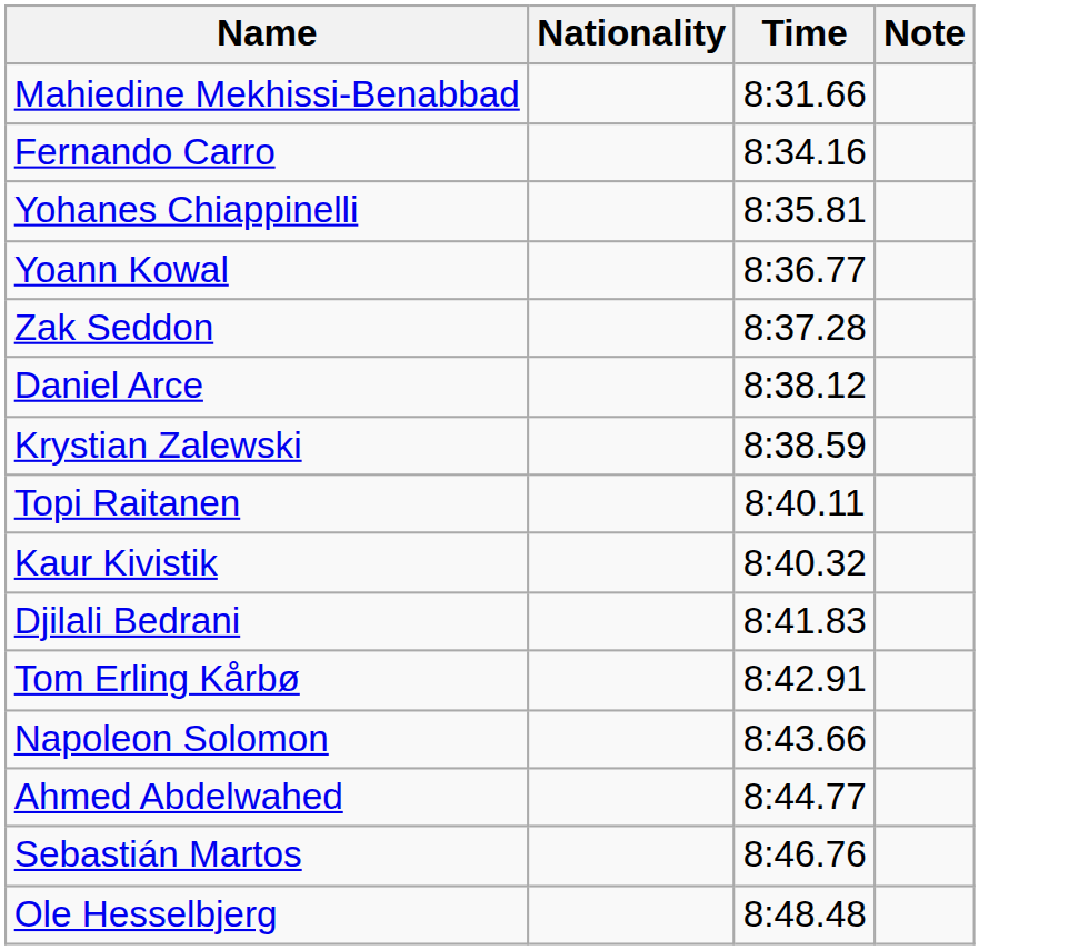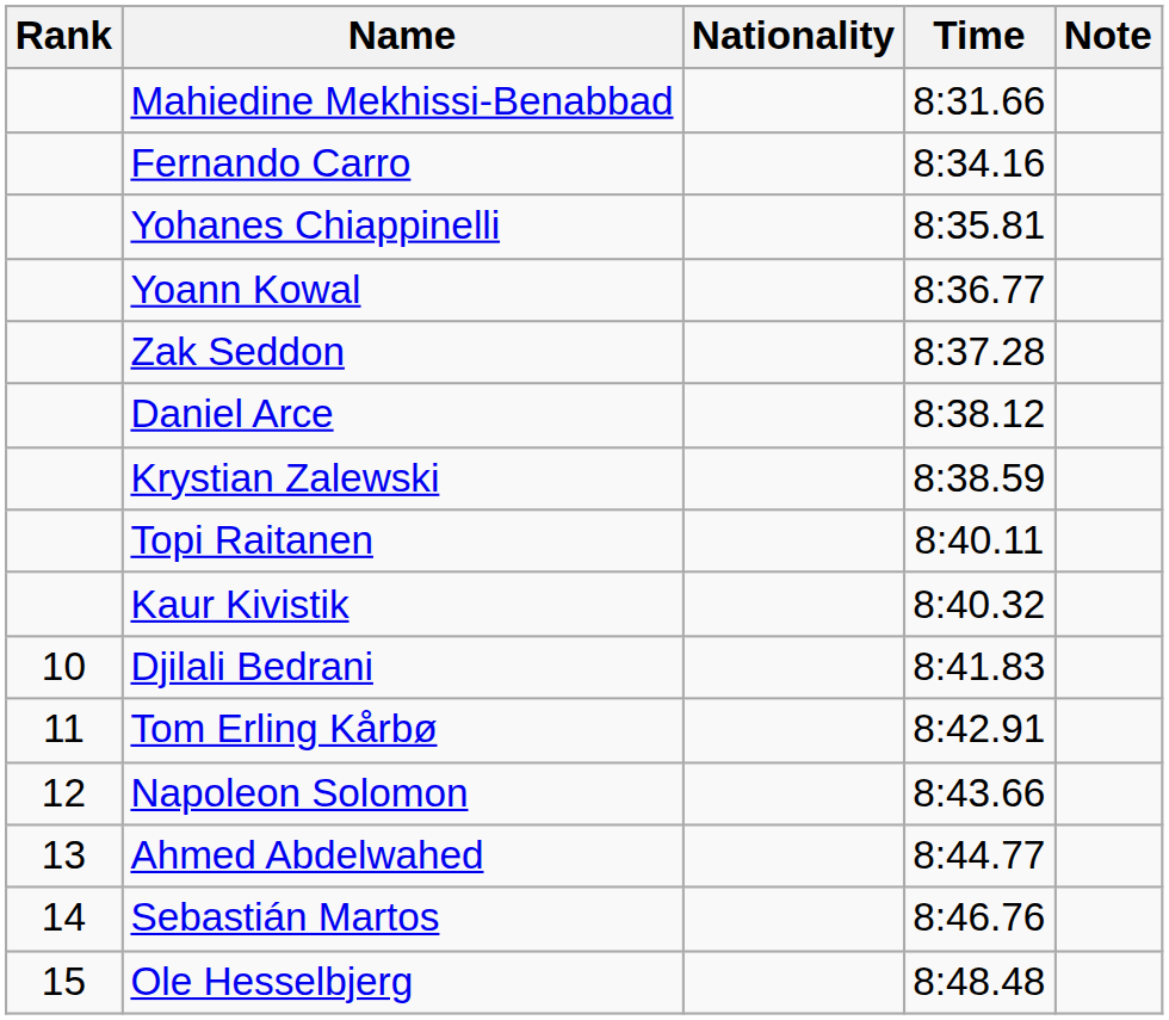+ column: Rank | 10 | 11 | 12 | 13 | 14 | 15
